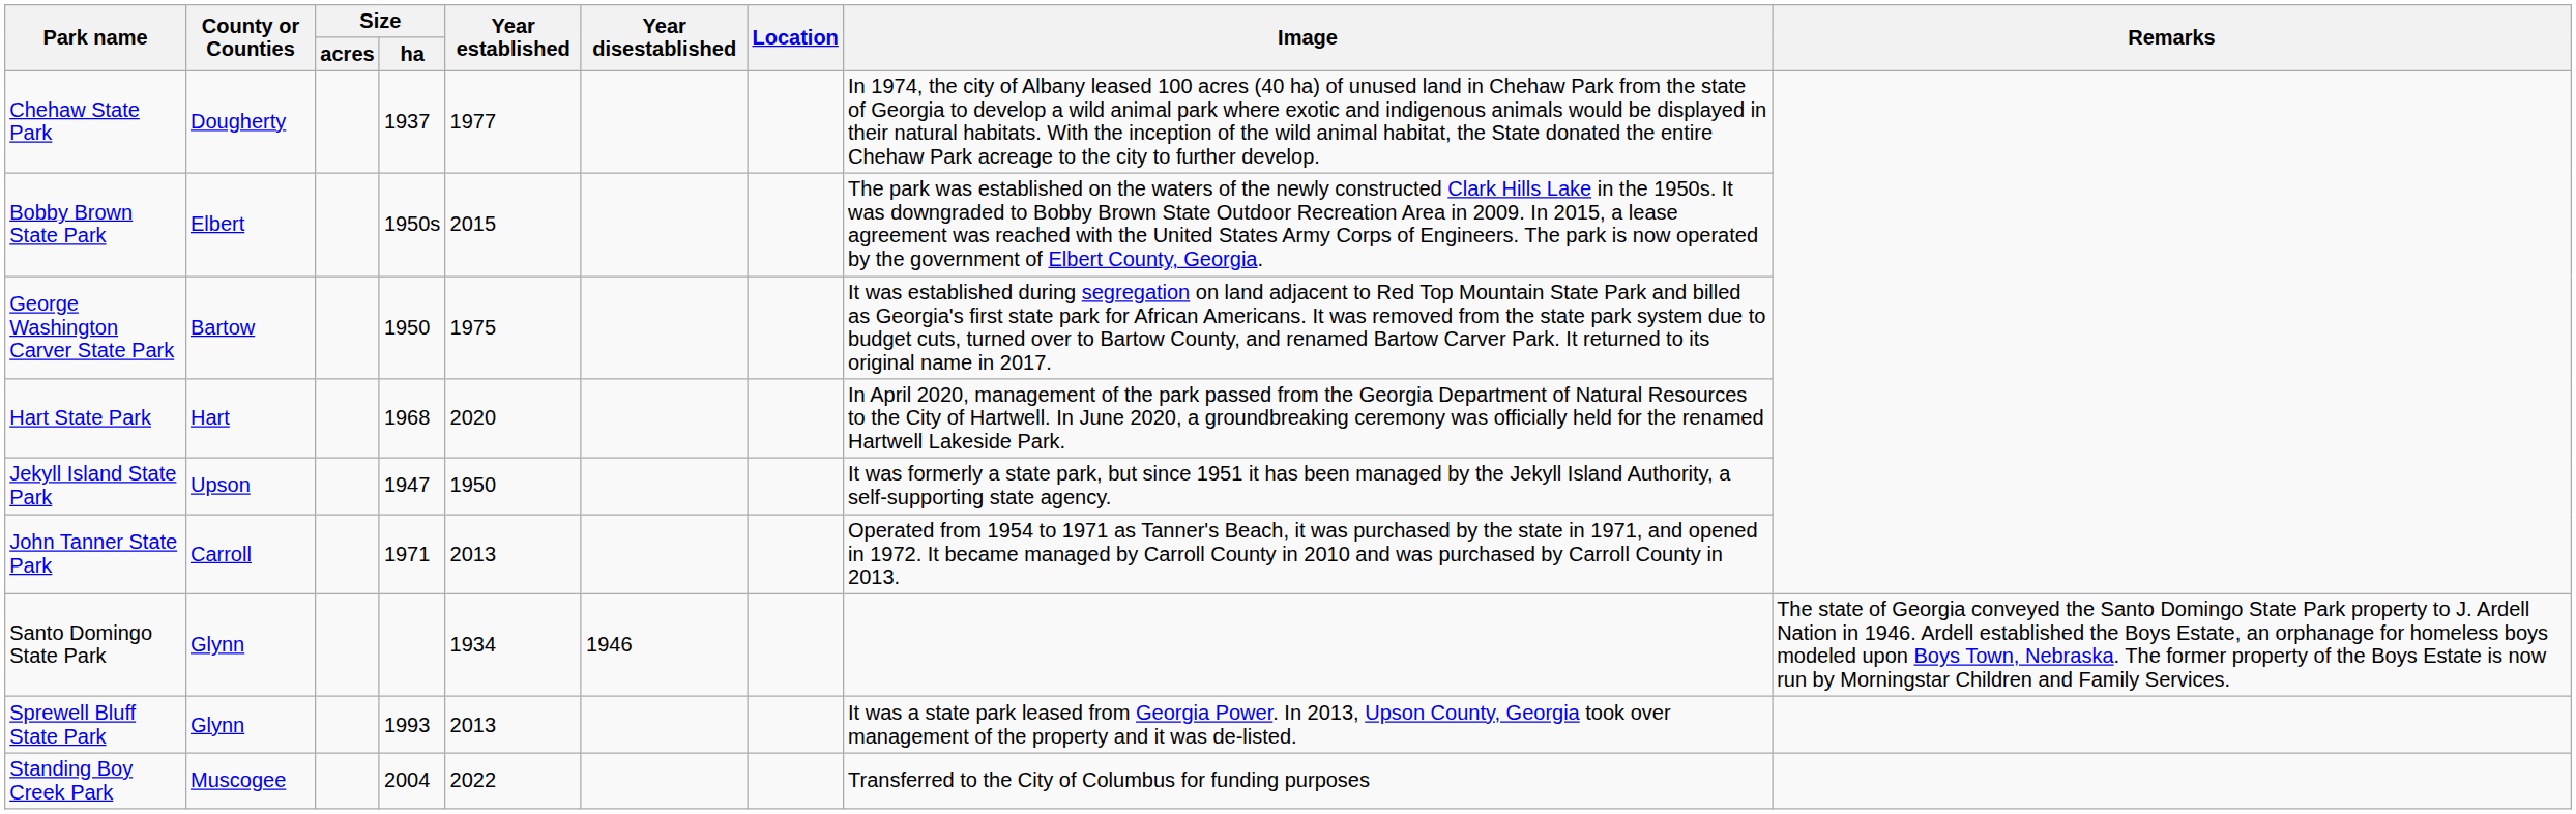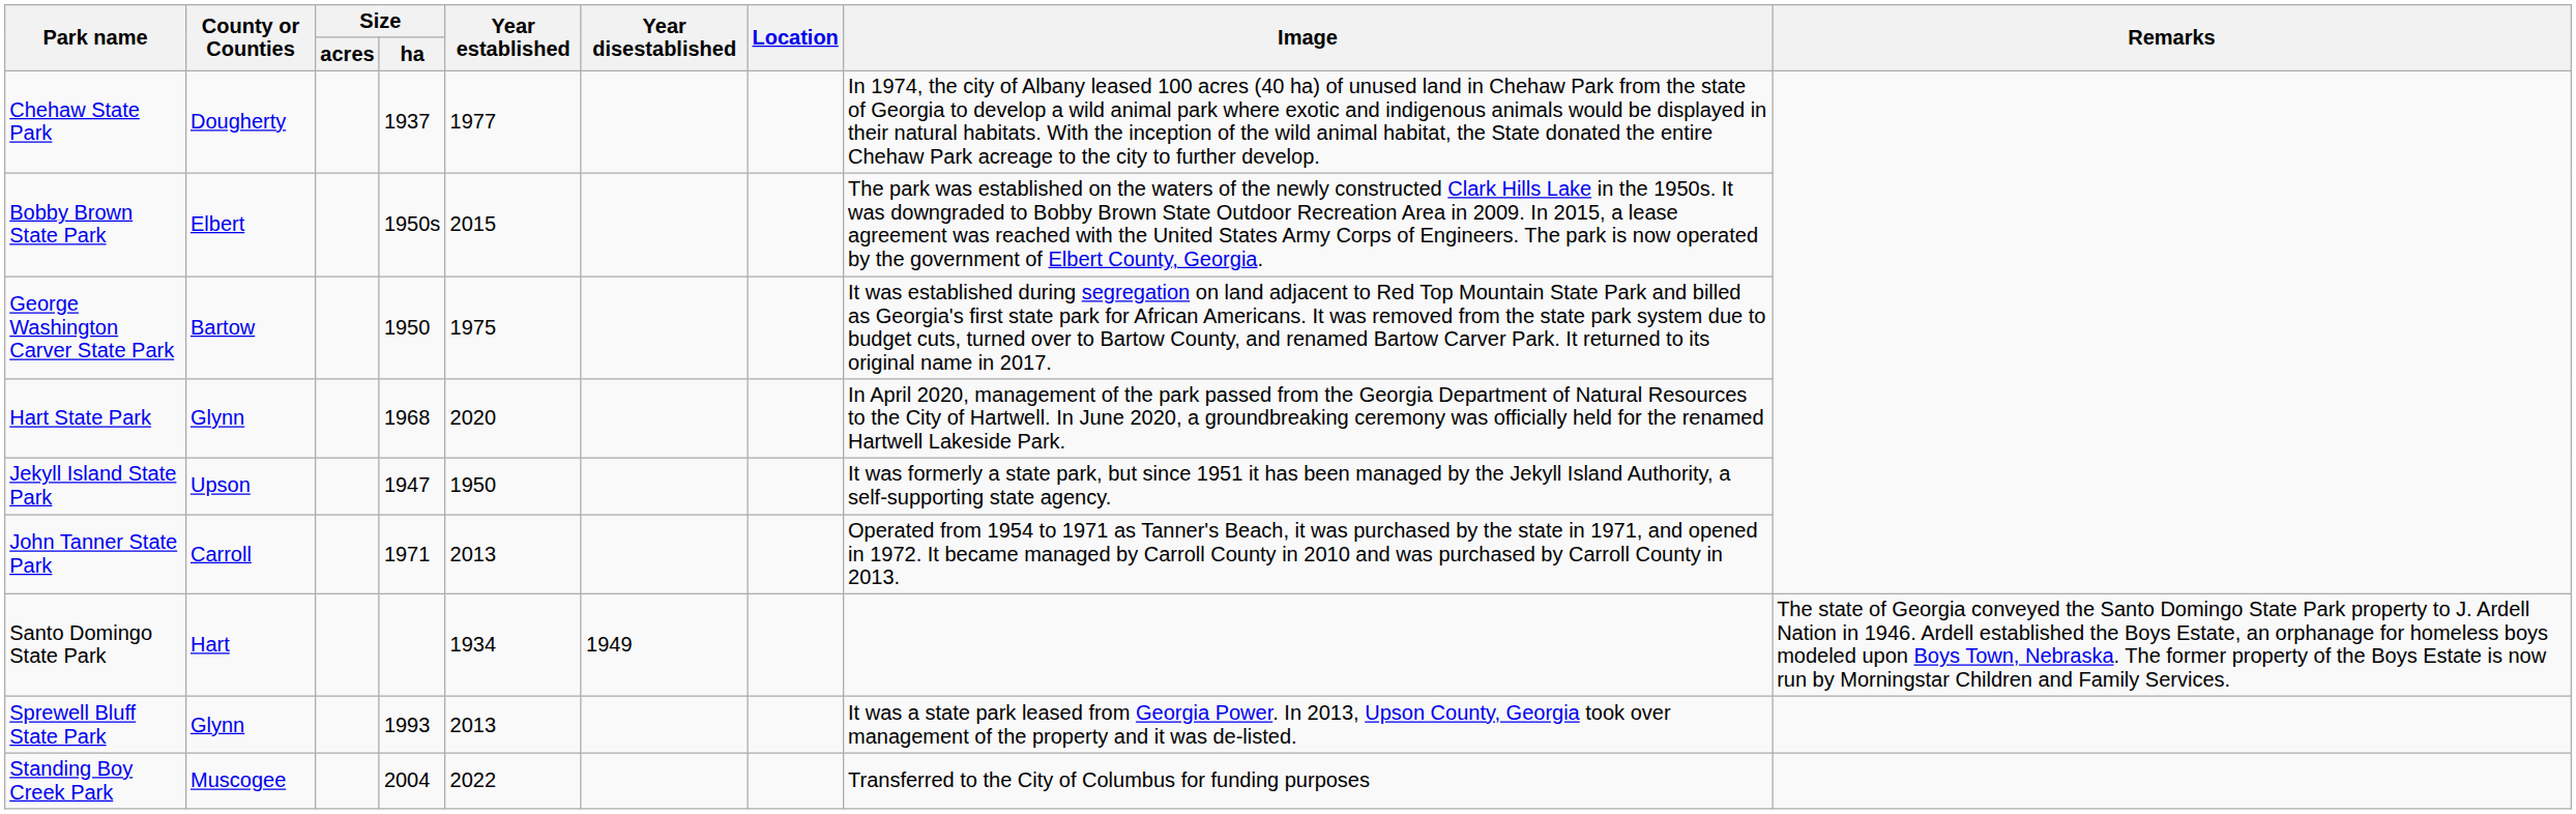Hart State Park | County or Counties: Hart -> Glynn
Santo Domingo State Park | County or Counties: Glynn -> Hart
Santo Domingo State Park | Year disestablished: 1946 -> 1949
